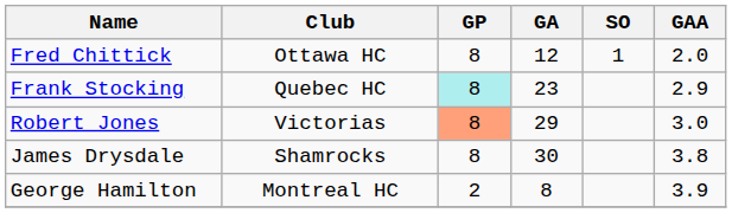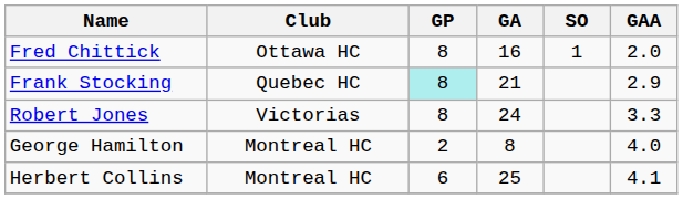Fred Chittick | GA: 12 -> 16
Frank Stocking | GA: 23 -> 21
Robert Jones | GP: lightsalmon background -> no background
Robert Jones | GA: 29 -> 24
Robert Jones | GAA: 3.0 -> 3.3
- row: James Drysdale | Shamrocks | 8 | 30 | 3.8
George Hamilton | GAA: 3.9 -> 4.0
+ row: Herbert Collins | Montreal HC | 6 | 25 | 4.1
